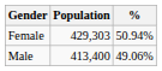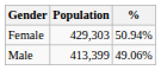Male | Population: 413,400 -> 413,399
